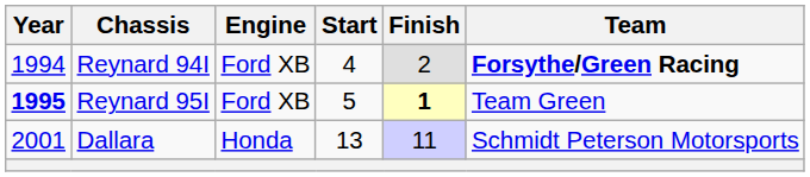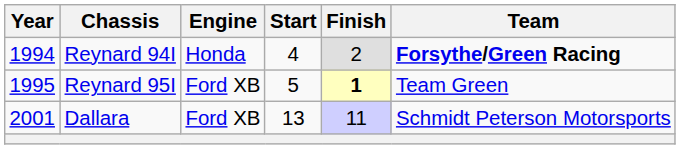Reynard 94I | Engine: Ford XB -> Honda
Reynard 95I | Year: bold -> normal
Dallara | Engine: Honda -> Ford XB
